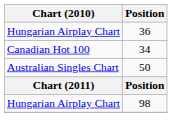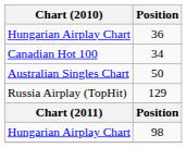+ row: Russia Airplay (TopHit) | 129
